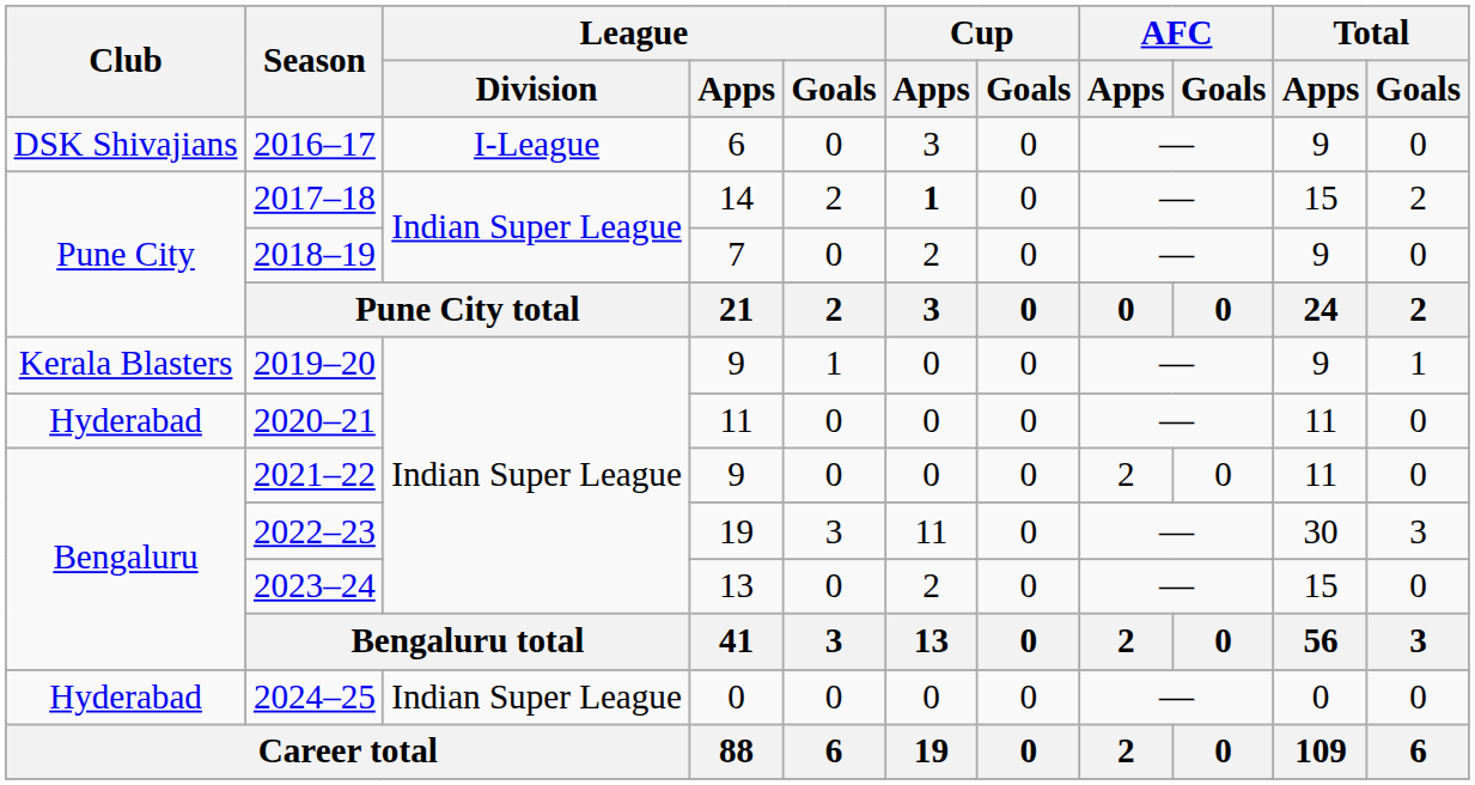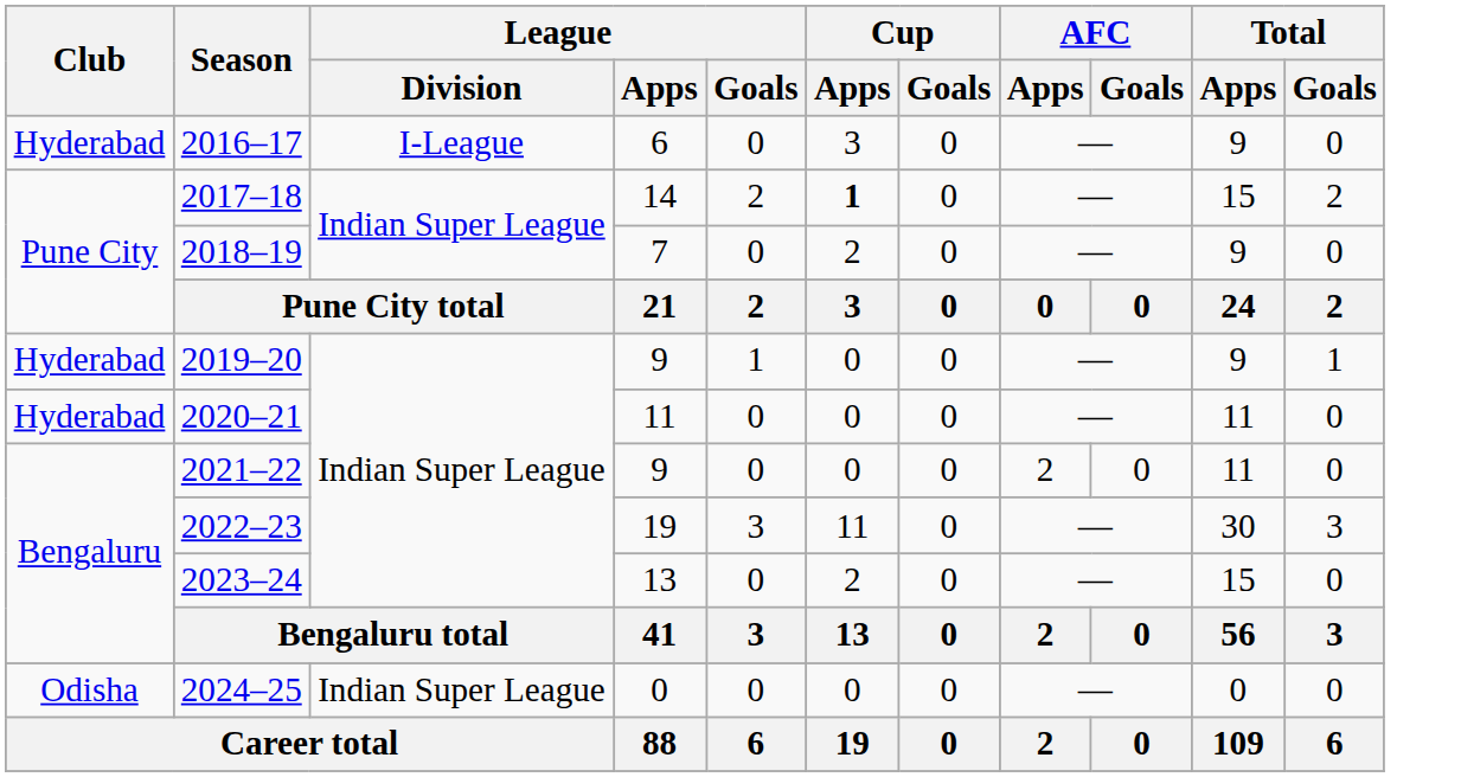2016–17 | Club: DSK Shivajians -> Hyderabad
2019–20 | Club: Kerala Blasters -> Hyderabad
2024–25 | Club: Hyderabad -> Odisha
